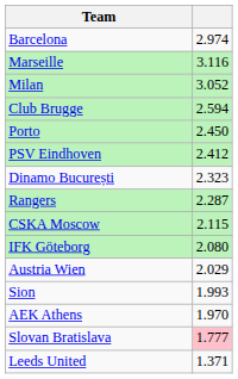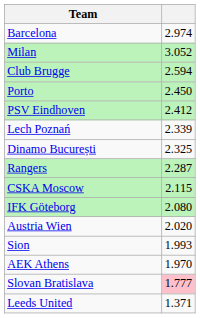- row: Marseille | 3.116
+ row: Lech Poznań | 2.339
Dinamo București | column 2: 2.323 -> 2.325
Austria Wien | column 2: 2.029 -> 2.020
